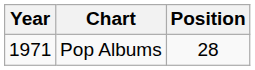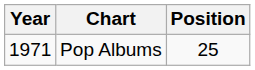Pop Albums | Position: 28 -> 25
